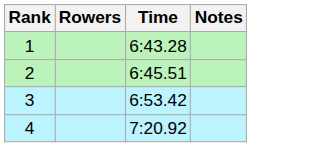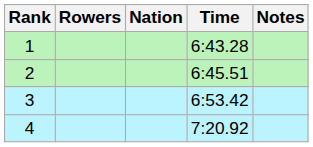+ column: Nation
